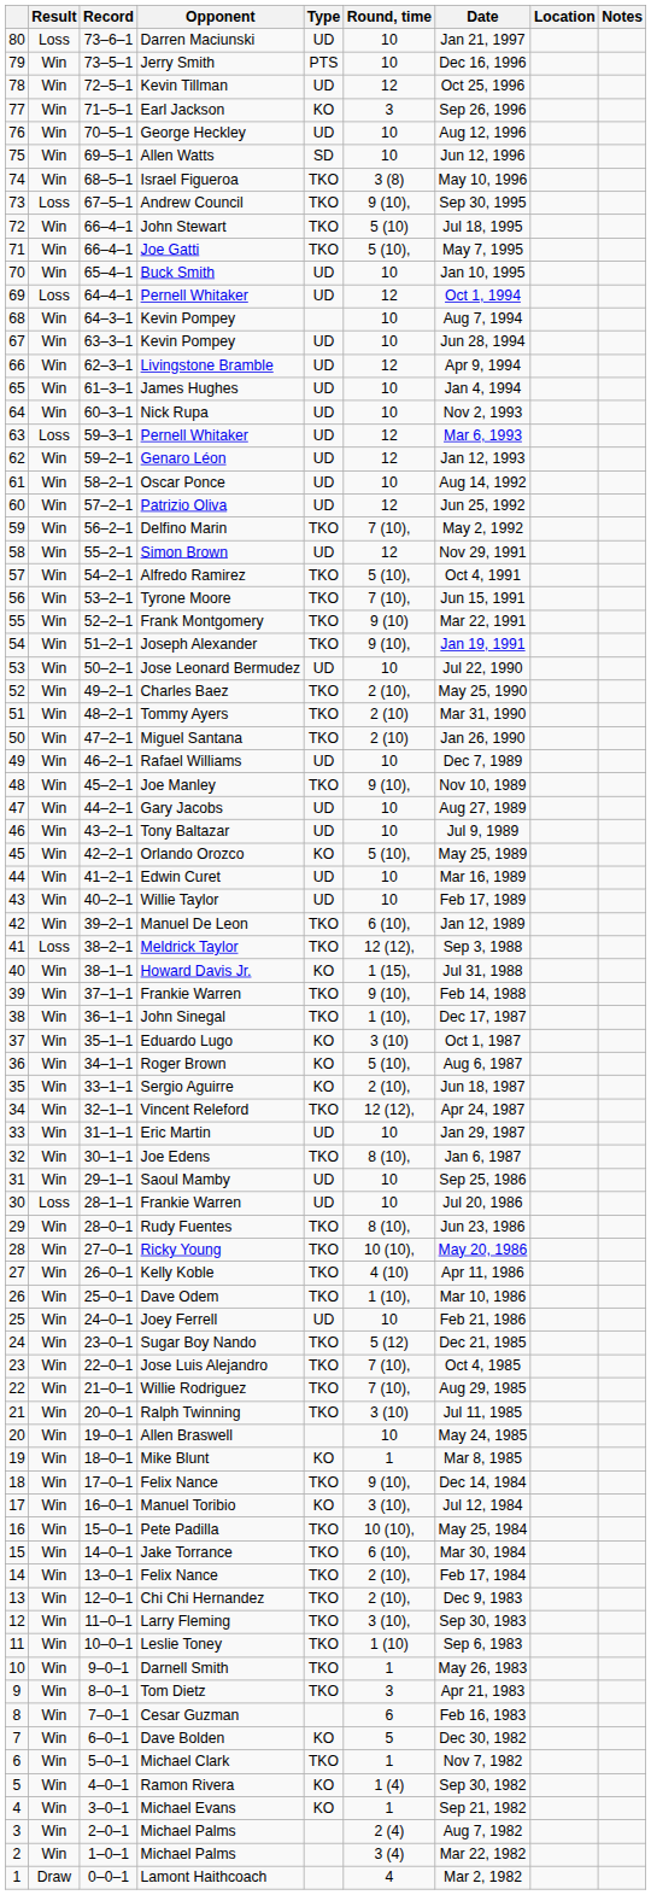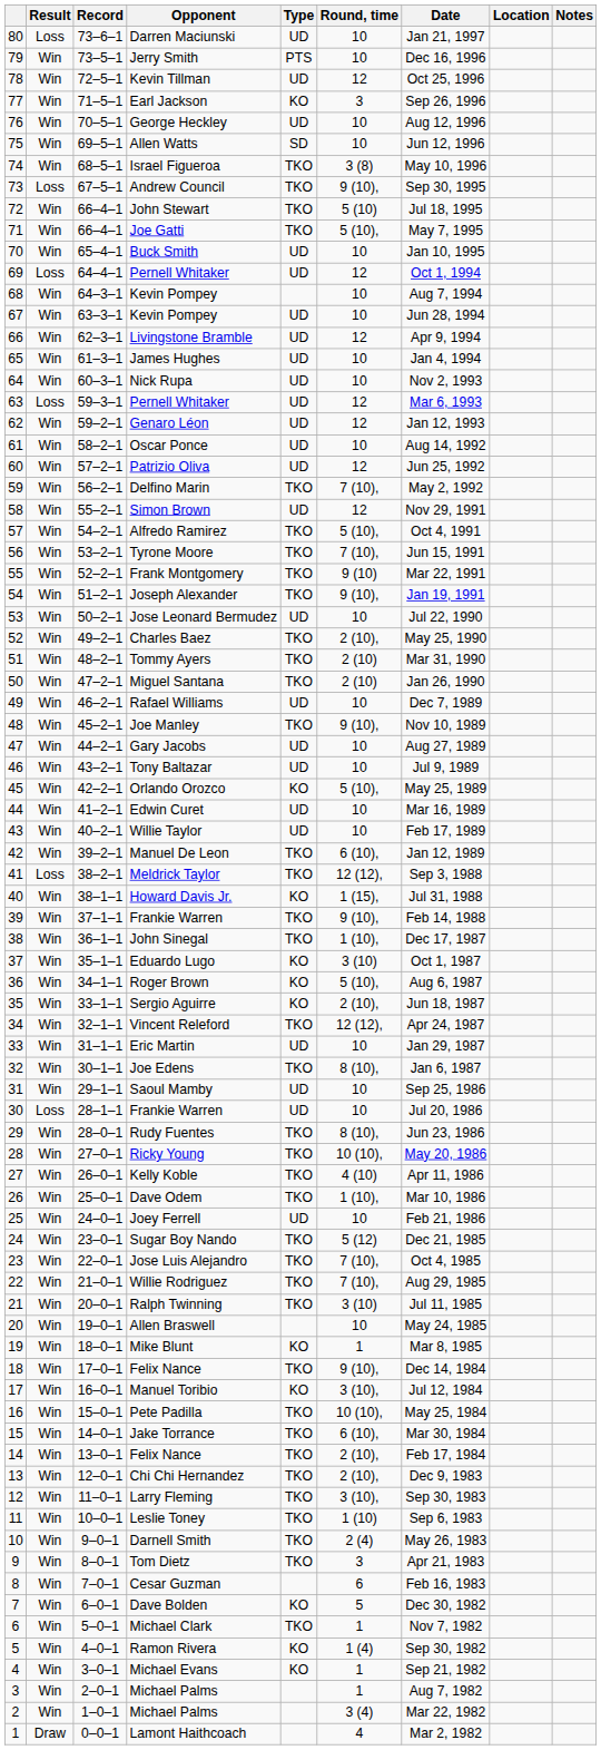Darnell Smith | Round, time: 1 -> 2 (4)
3 / Michael Palms | Round, time: 2 (4) -> 1
